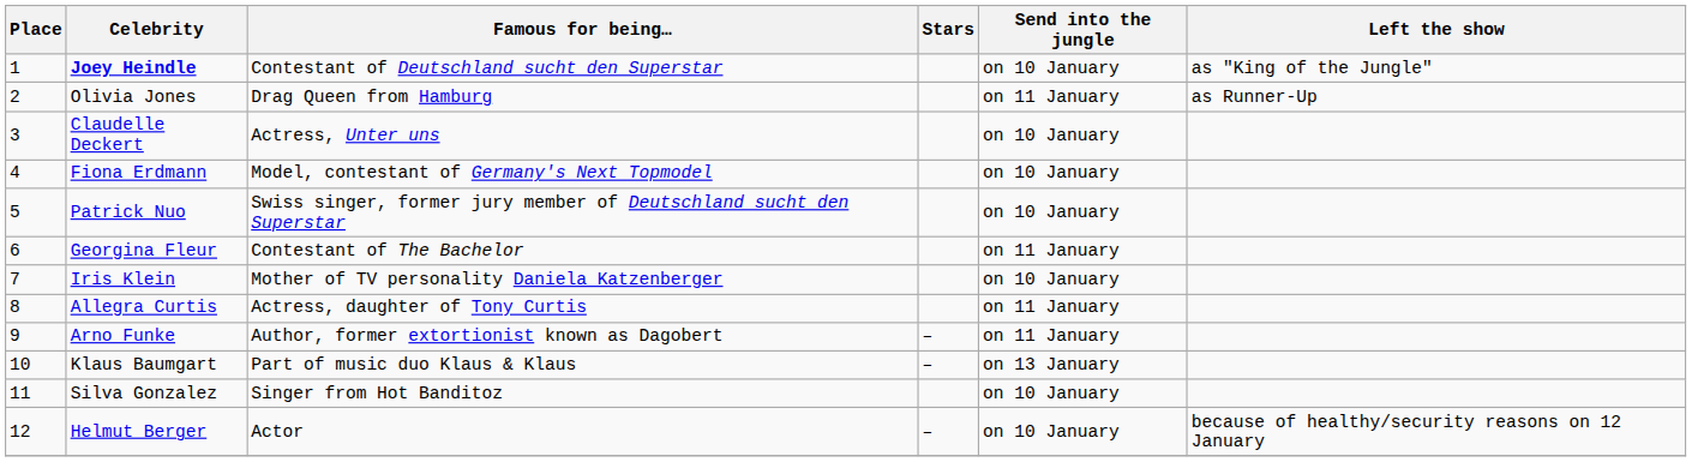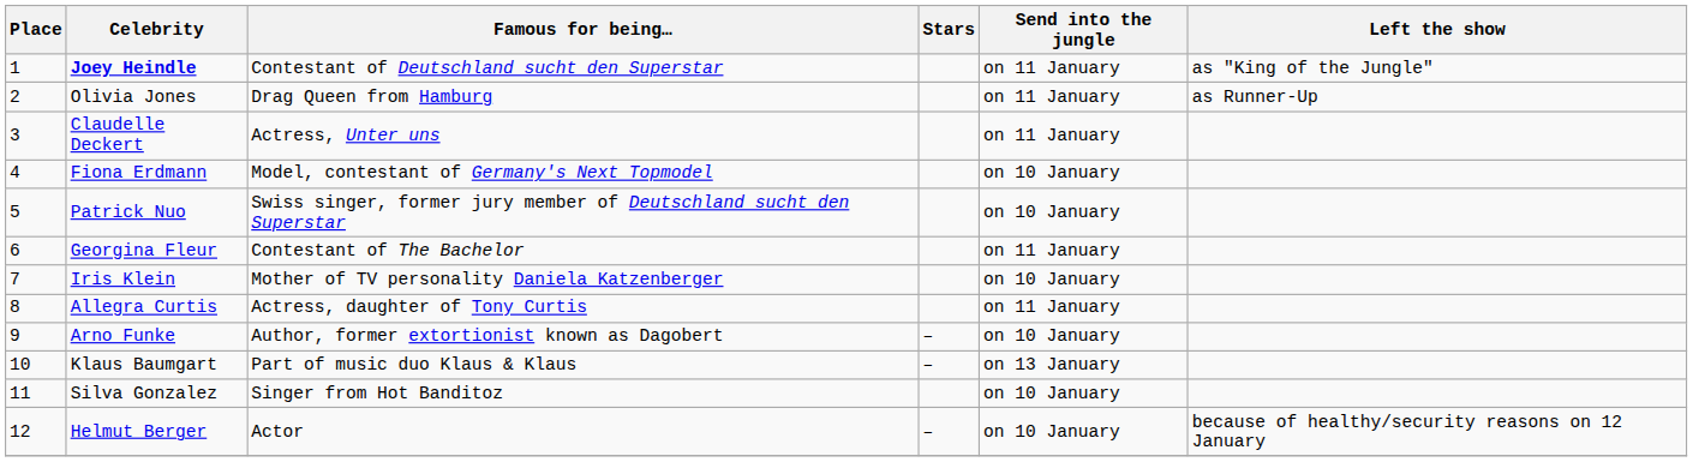Joey Heindle | Send into the jungle: on 10 January -> on 11 January
Claudelle Deckert | Send into the jungle: on 10 January -> on 11 January
Arno Funke | Send into the jungle: on 11 January -> on 10 January
